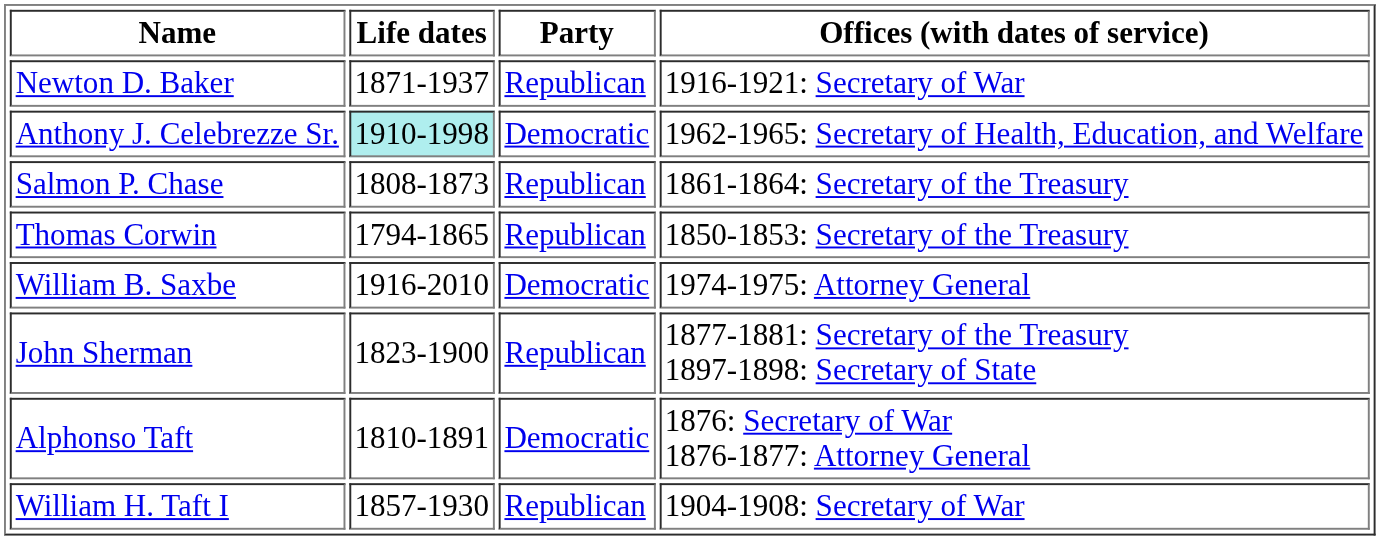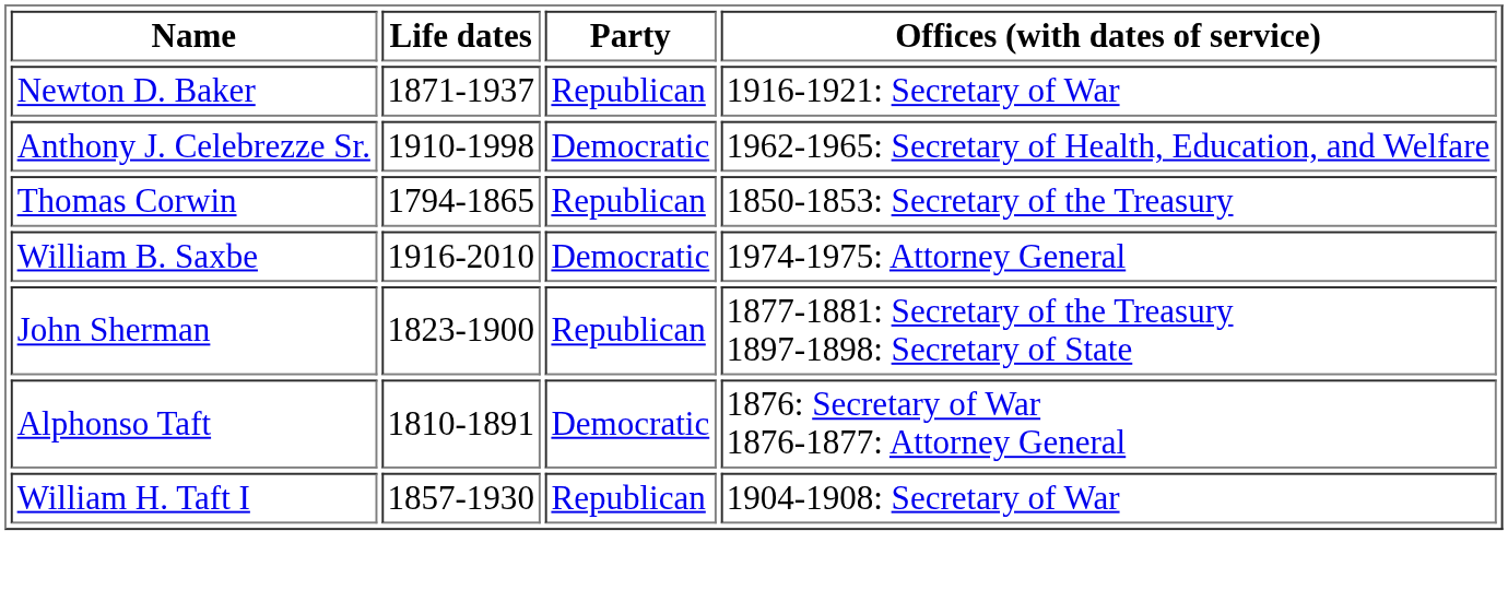Anthony J. Celebrezze Sr. | Life dates: paleturquoise background -> no background
- row: Salmon P. Chase | 1808-1873 | Republican | 1861-1864: Secretary of the Treasury
